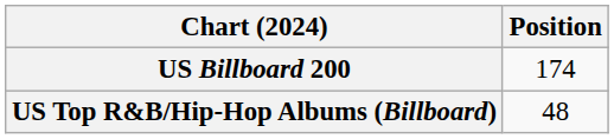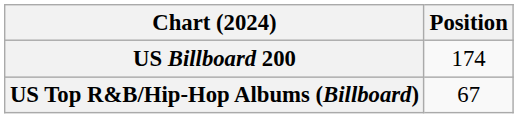US Top R&B/Hip-Hop Albums (Billboard) | Position: 48 -> 67
